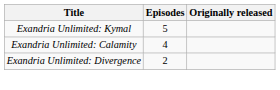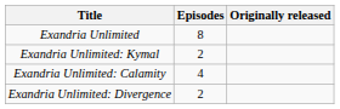+ row: Exandria Unlimited | 8
Exandria Unlimited: Kymal | Episodes: 5 -> 2
